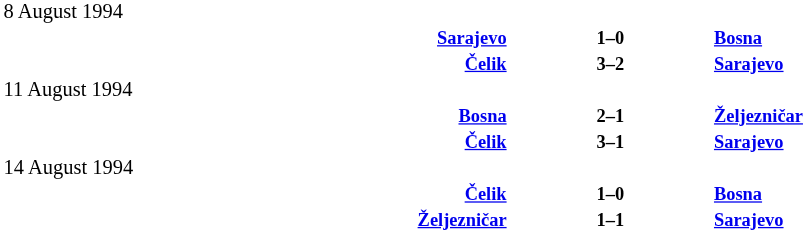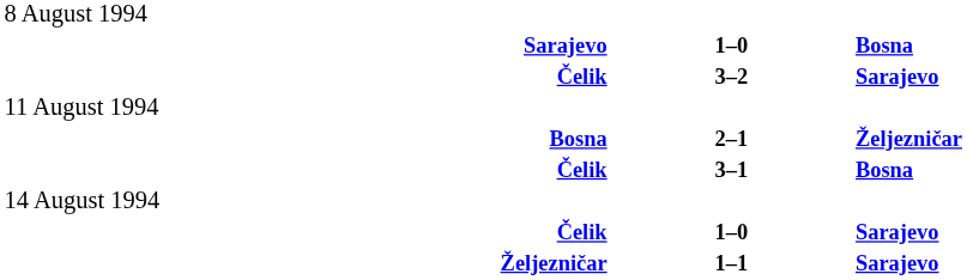Čelik / 3–1 | column 3: Sarajevo -> Bosna
Čelik / 1–0 | column 3: Bosna -> Sarajevo
